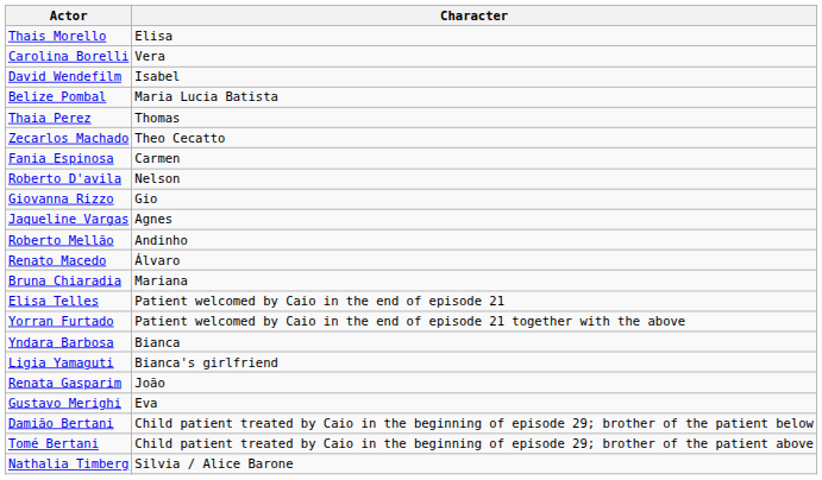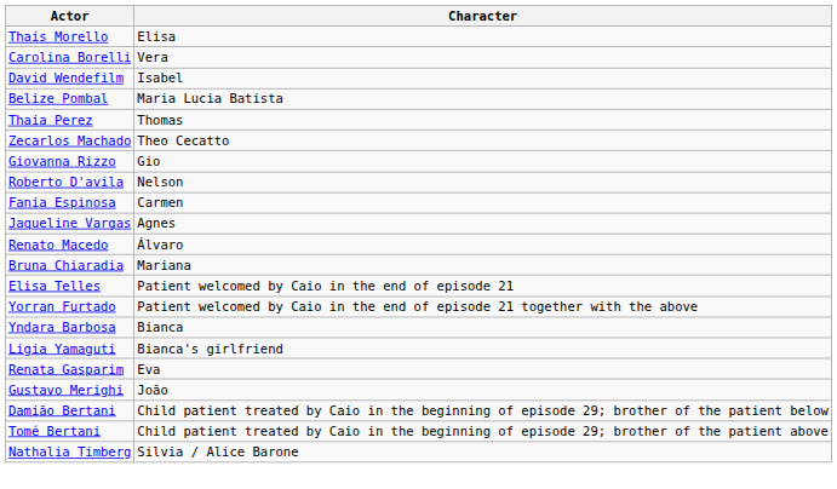rows swapped: Giovanna Rizzo <-> Fania Espinosa
- row: Roberto Mellão | Andinho
Renata Gasparim | Character: João -> Eva
Gustavo Merighi | Character: Eva -> João
